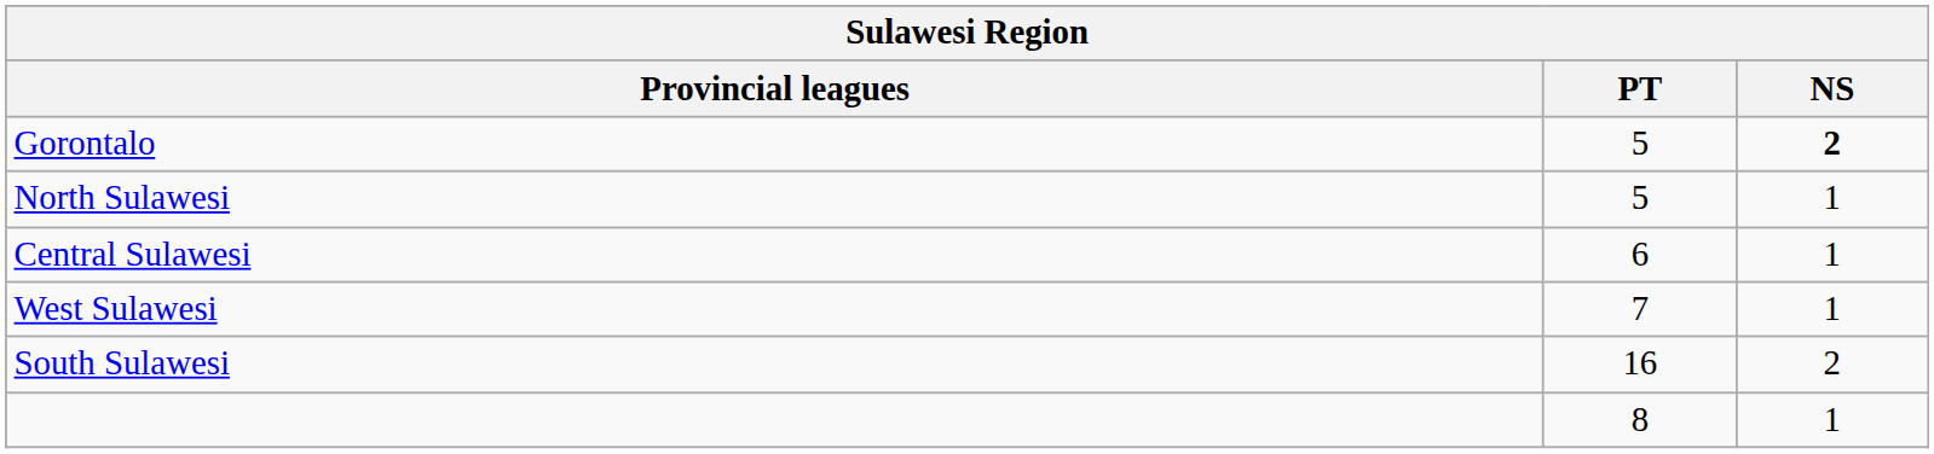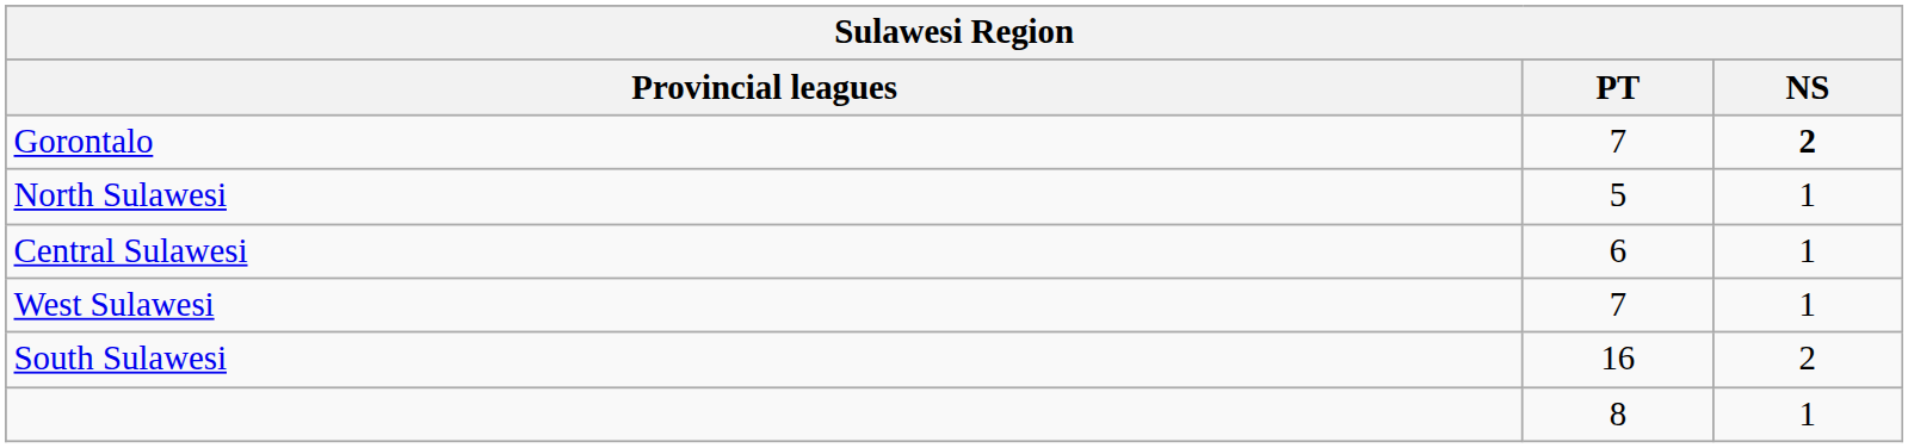Gorontalo | PT: 5 -> 7
